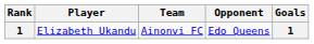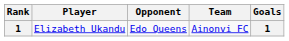columns swapped: Team <-> Opponent
